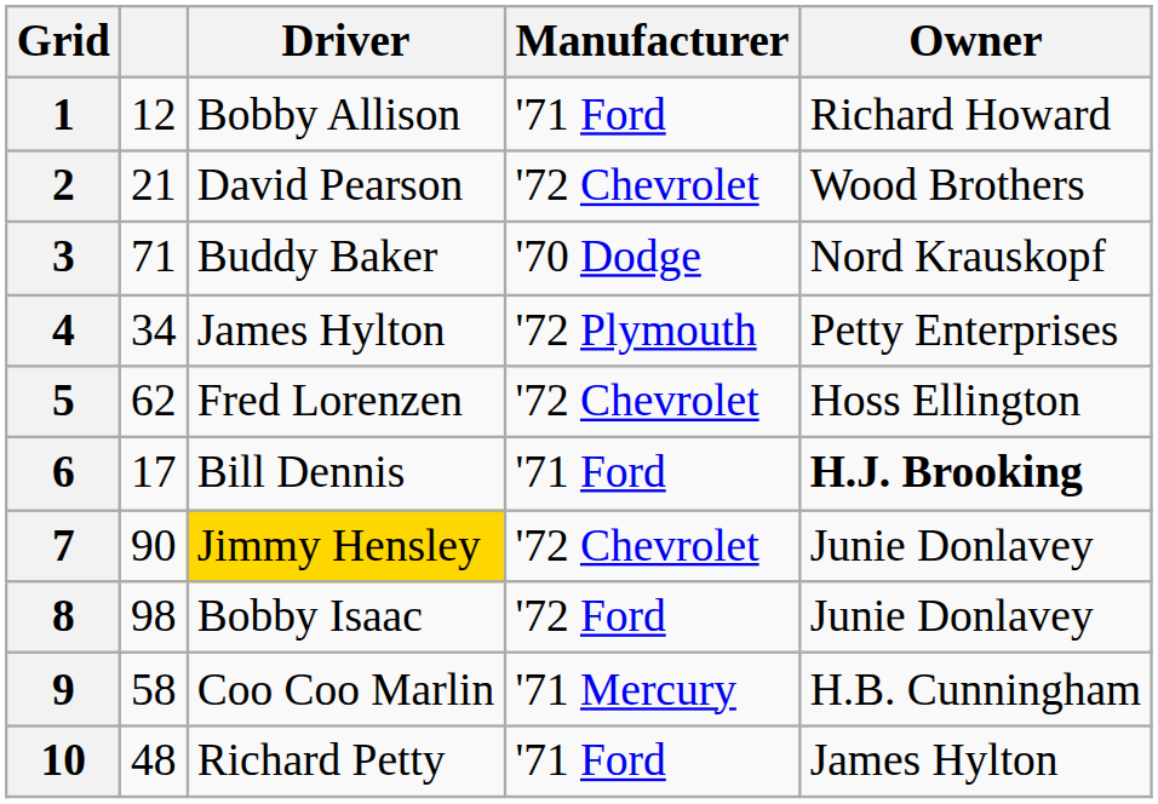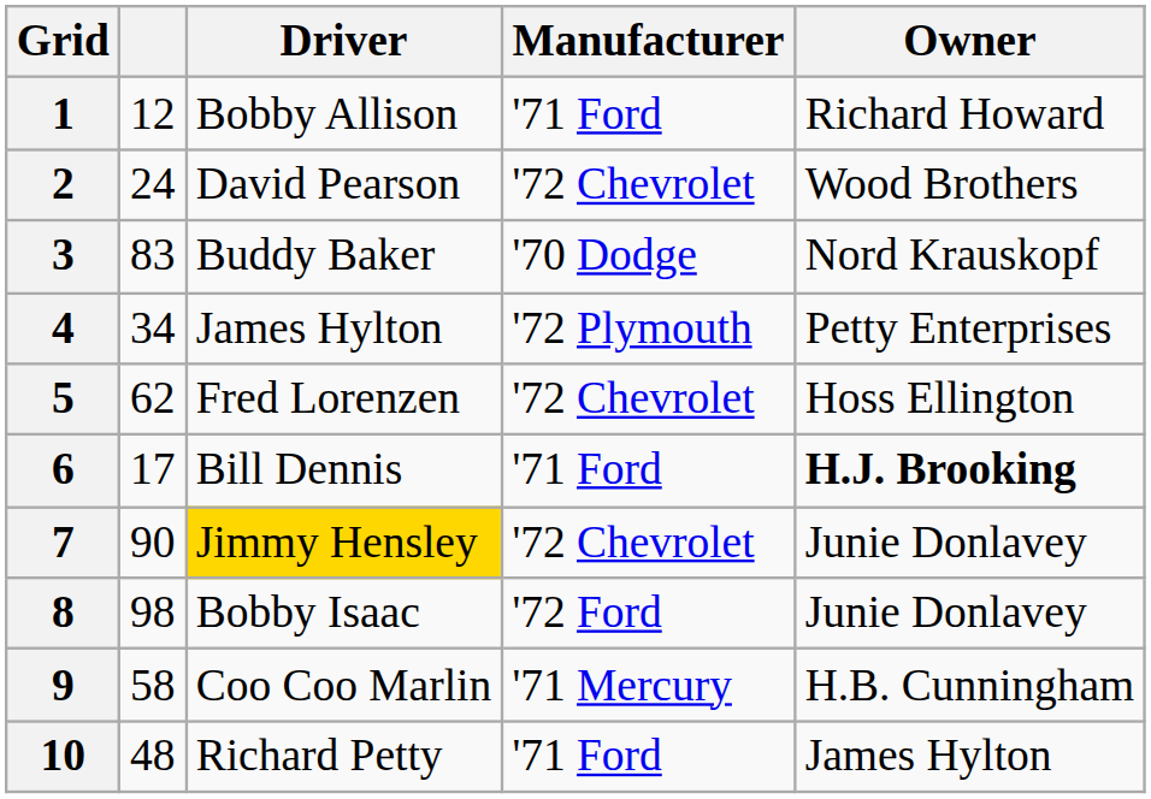2 | column 2: 21 -> 24
3 | column 2: 71 -> 83
